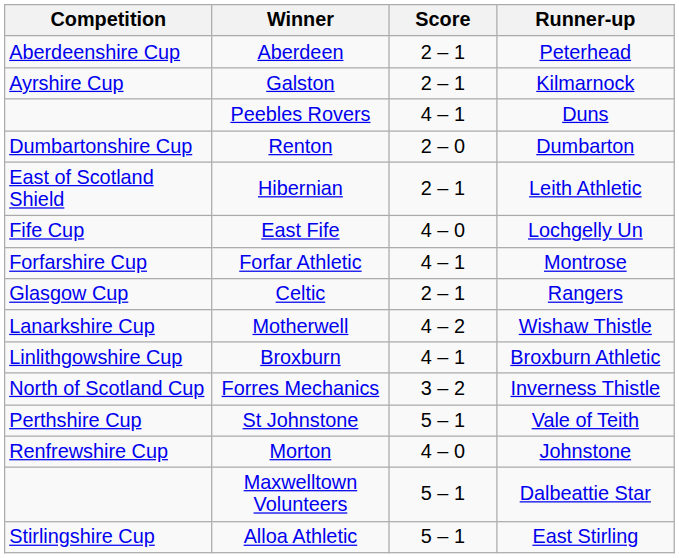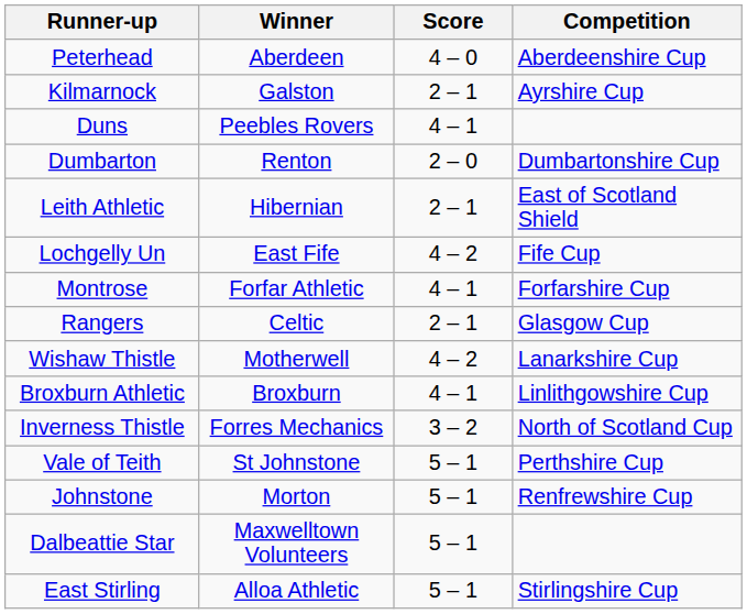columns swapped: Competition <-> Runner-up
Aberdeen | Score: 2 – 1 -> 4 – 0
East Fife | Score: 4 – 0 -> 4 – 2
Morton | Score: 4 – 0 -> 5 – 1
